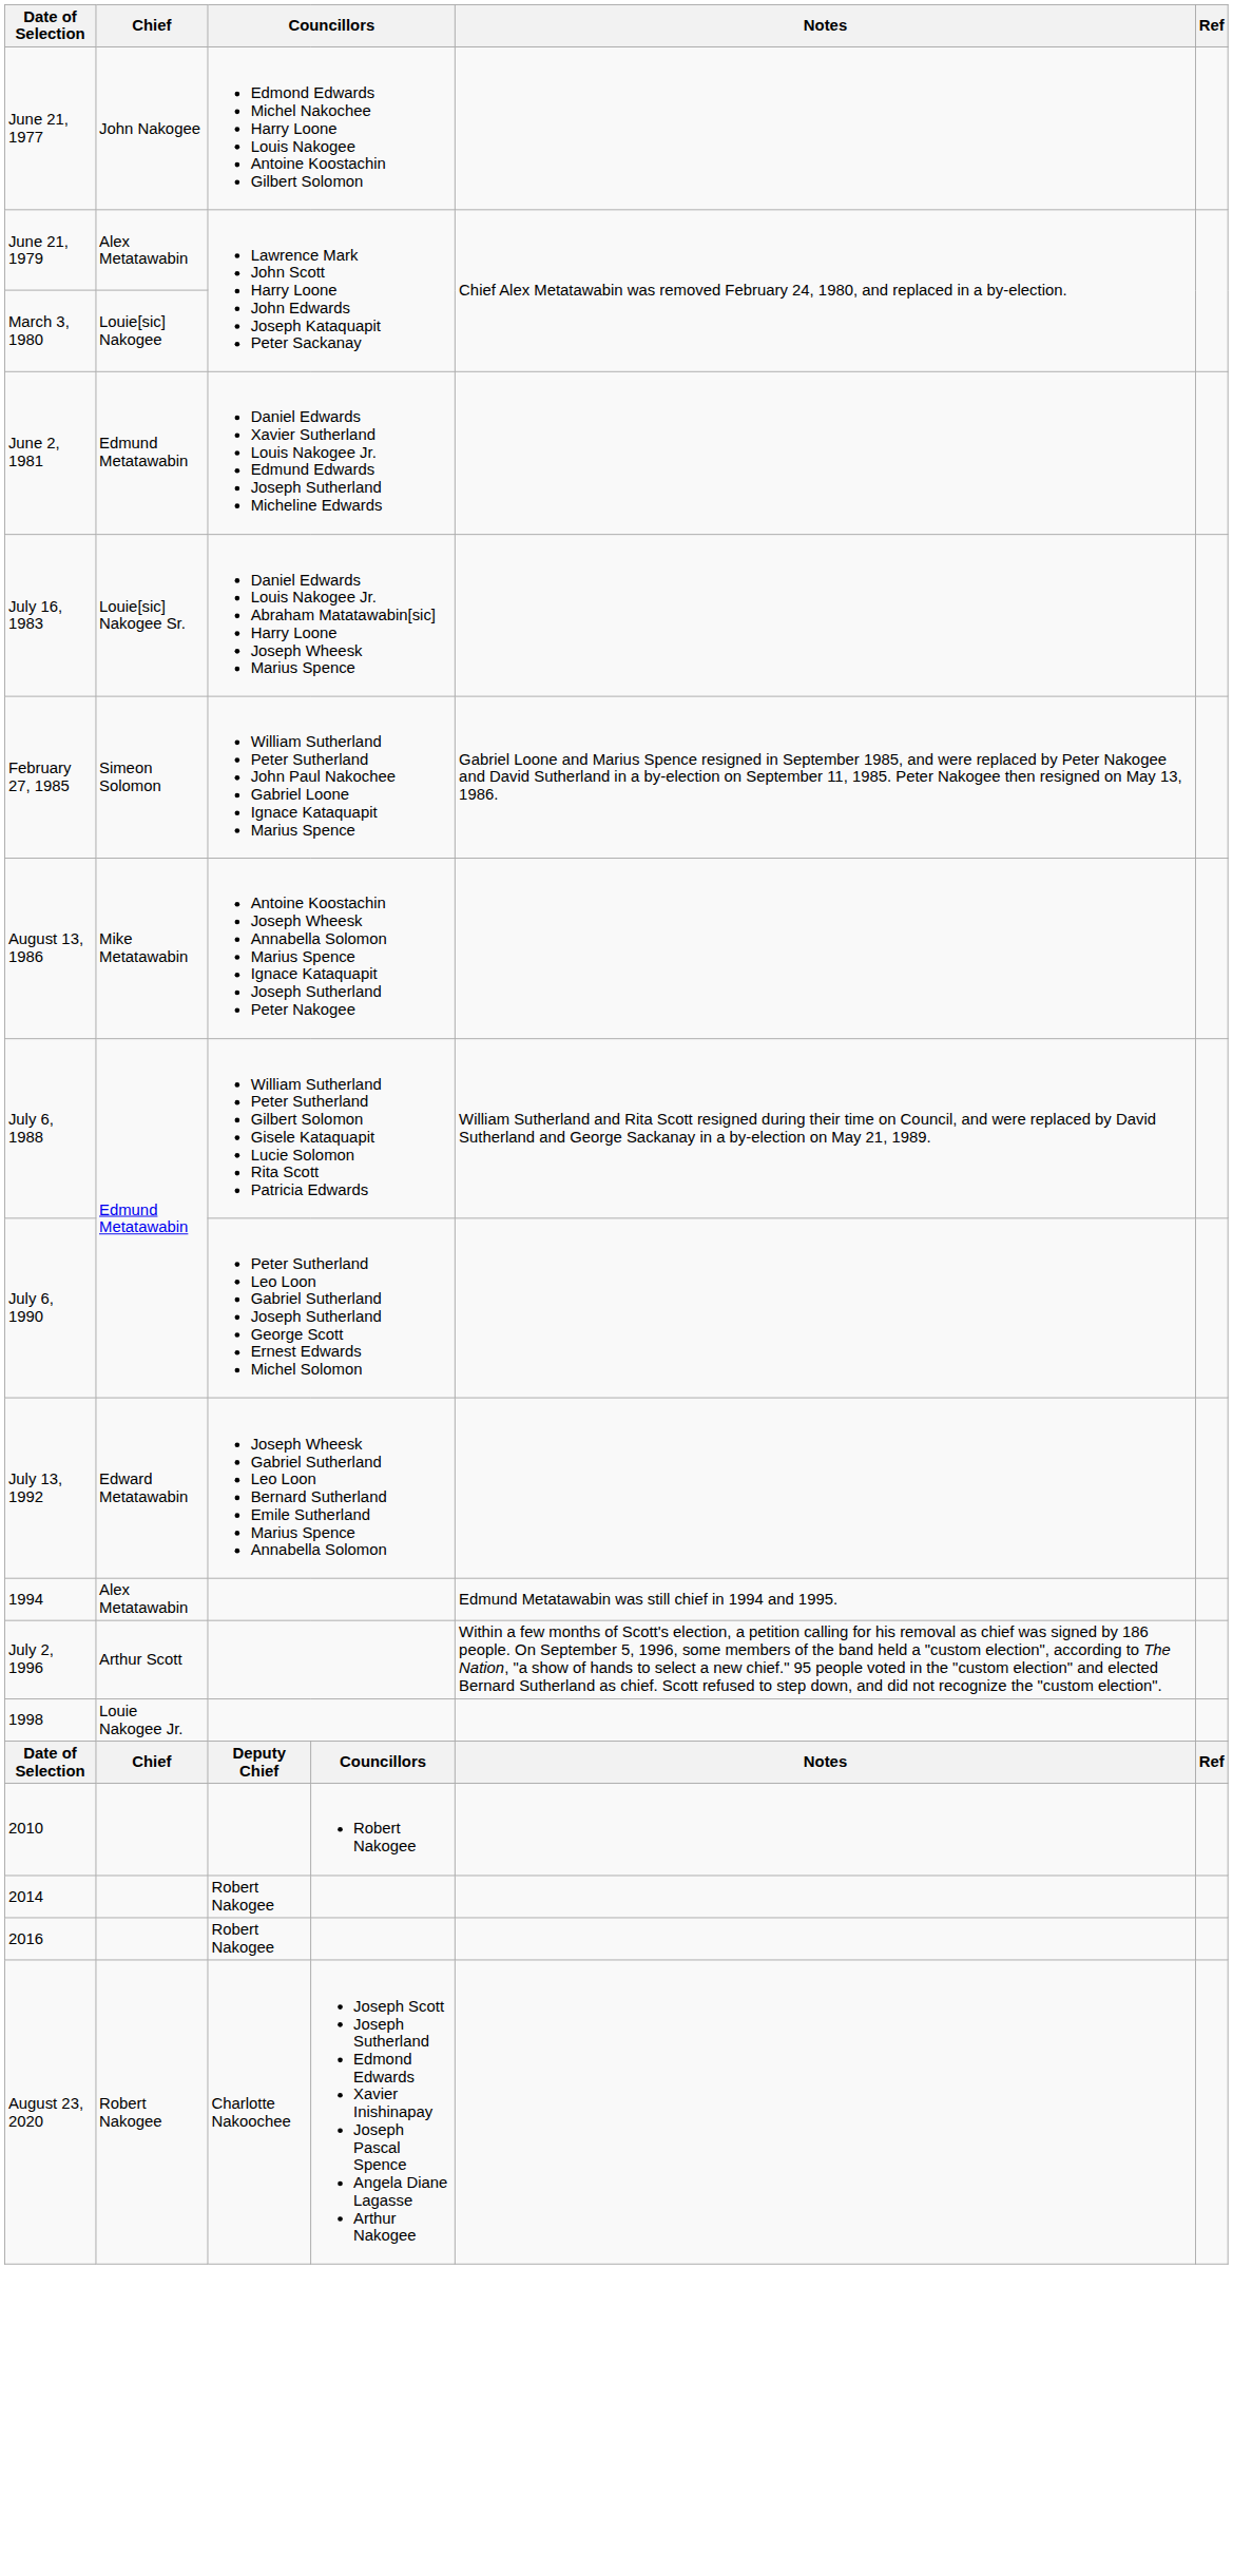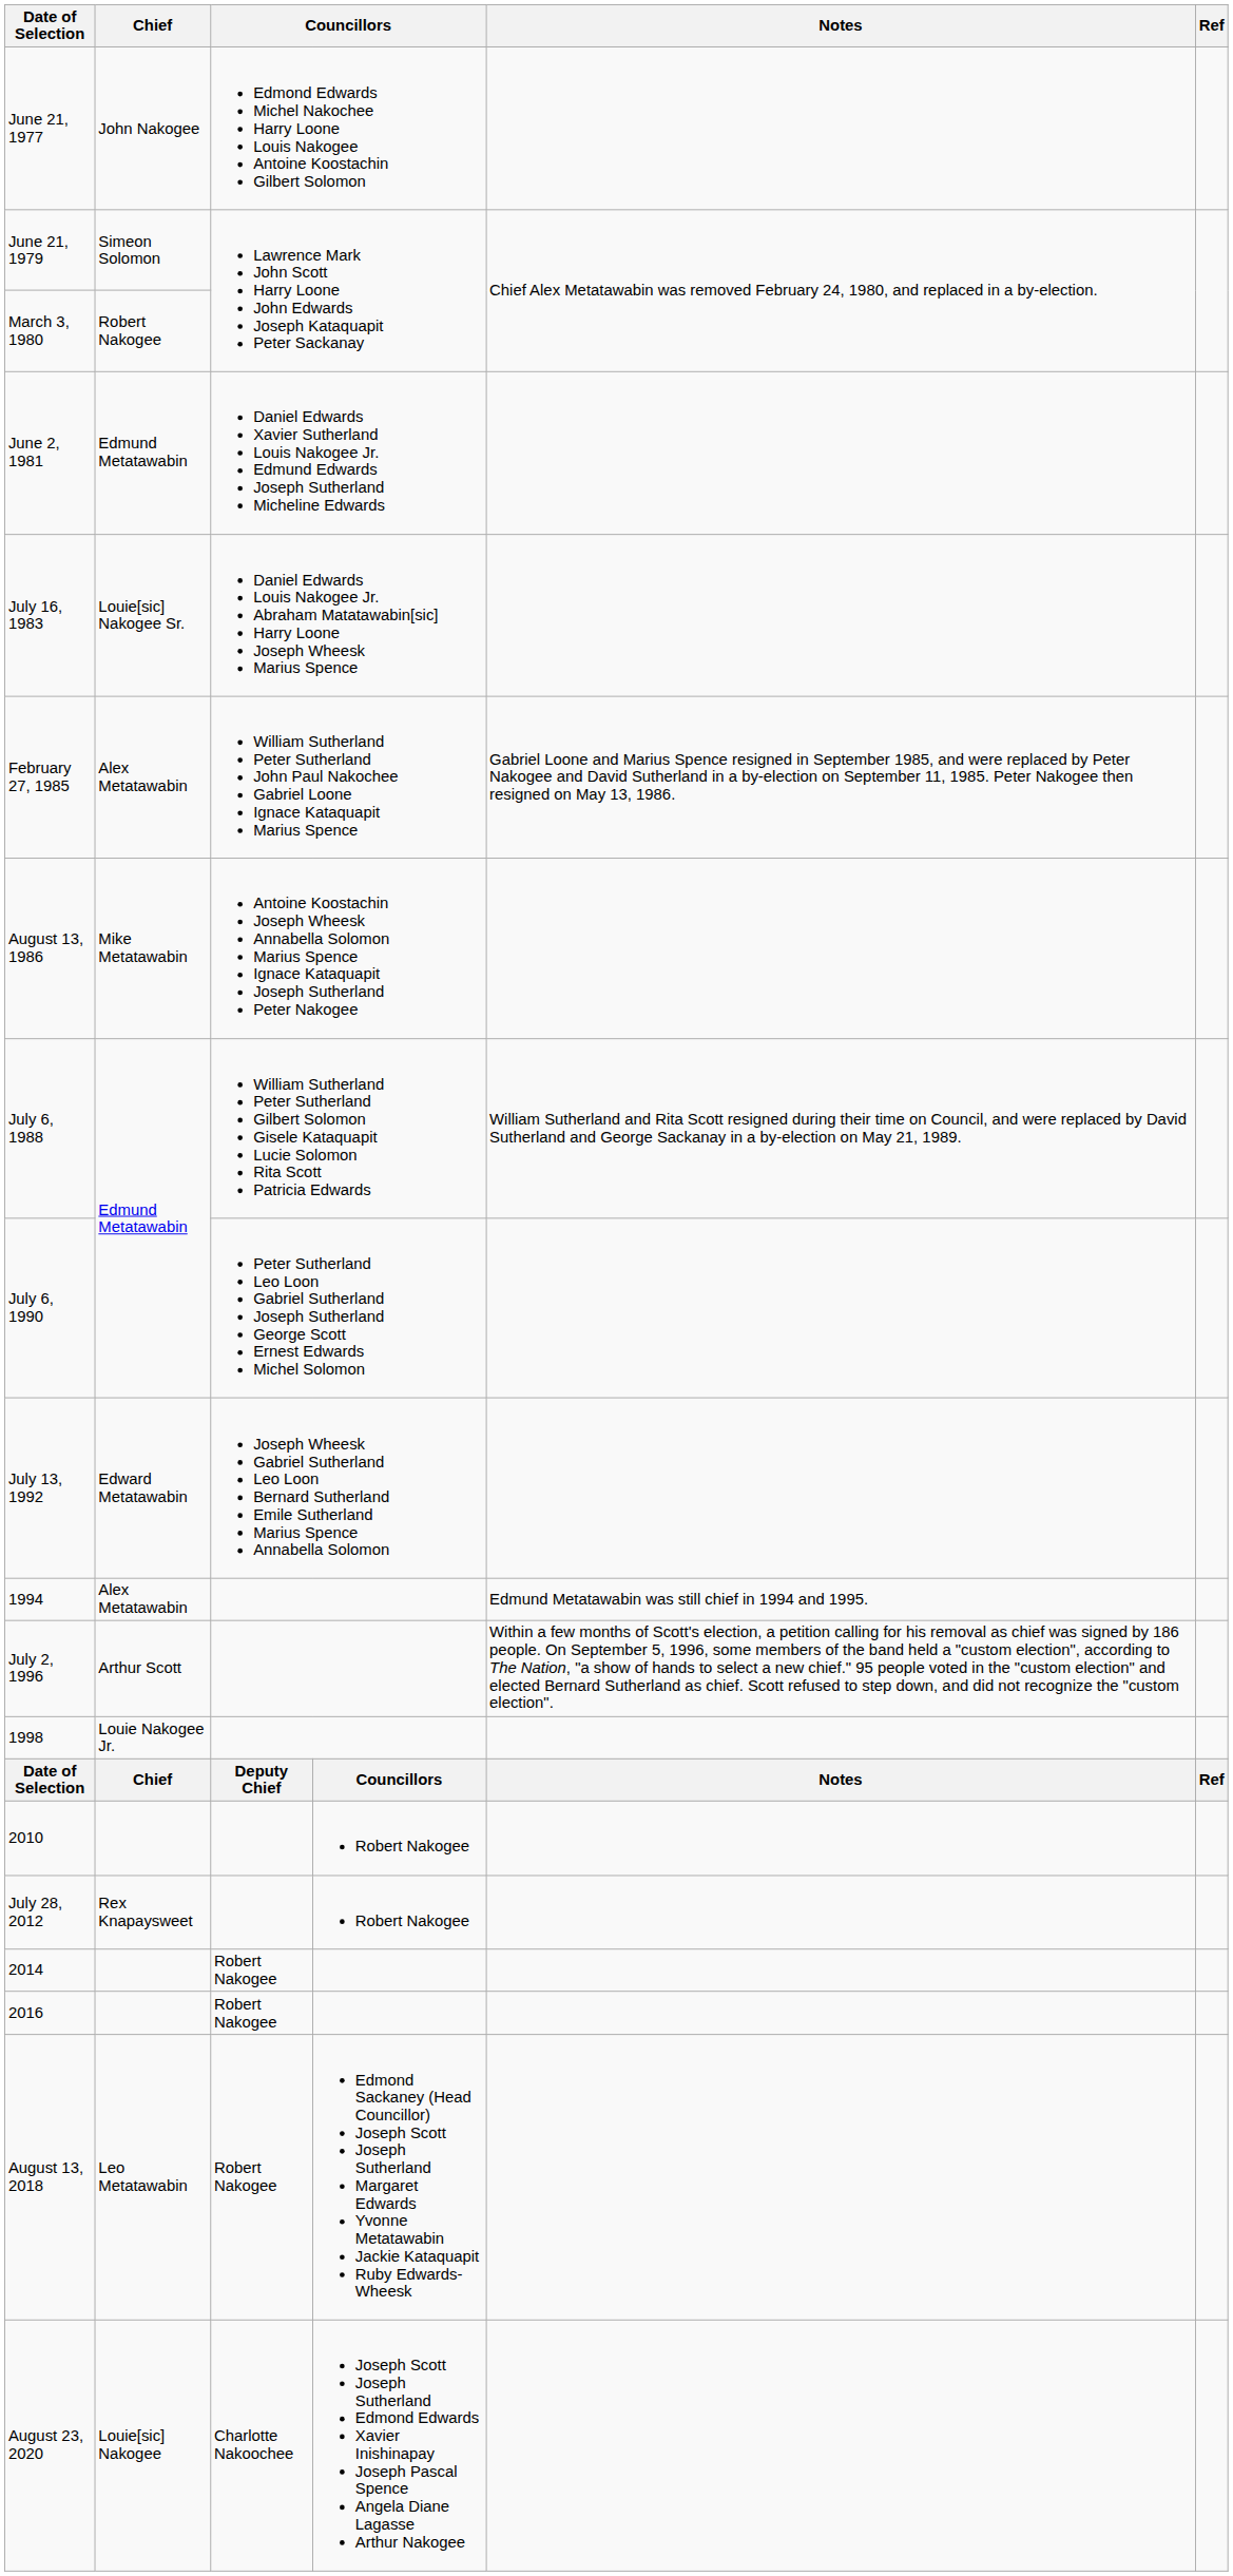June 21, 1979 | Chief: Alex Metatawabin -> Simeon Solomon
March 3, 1980 | Chief: Louie[sic] Nakogee -> Robert Nakogee
February 27, 1985 | Chief: Simeon Solomon -> Alex Metatawabin
+ row: July 28, 2012 | Rex Knapaysweet | Robert Nakogee
+ row: August 13, 2018 | Leo Metatawabin | Robert Nakogee | Edmond Sackaney (Head Councillor) Joseph Scott Joseph Sutherland Margaret Edwards Yvonne Metatawabin Jackie Kataquapit Ruby Edwards-Wheesk
August 23, 2020 | Chief: Robert Nakogee -> Louie[sic] Nakogee
